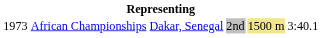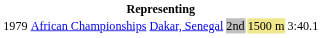African Championships | column 1: 1973 -> 1979
